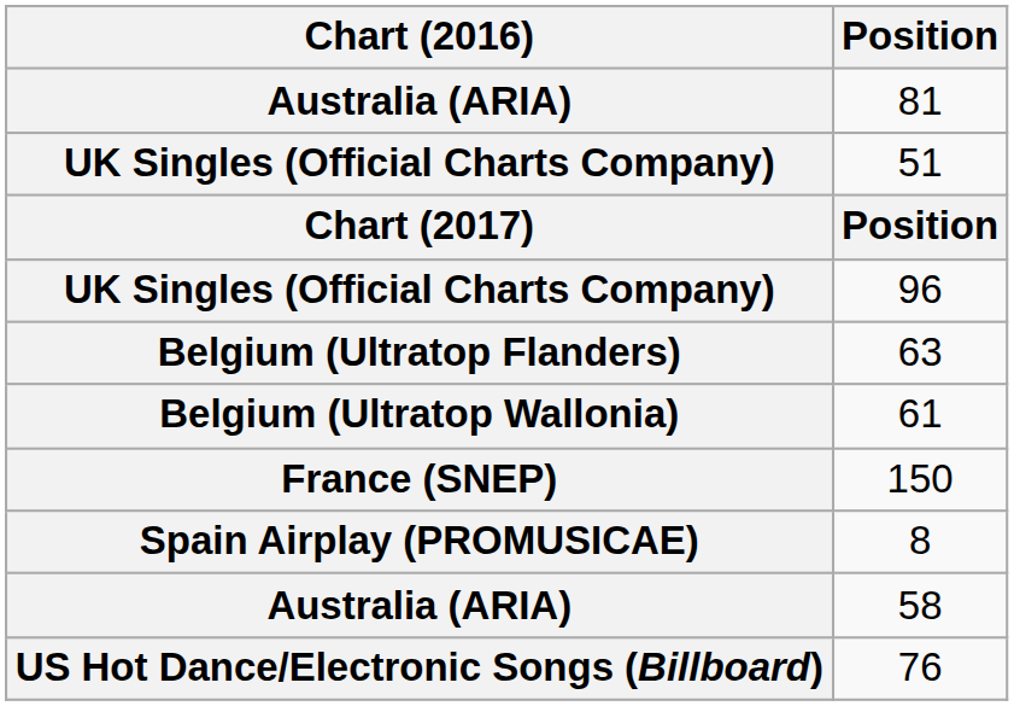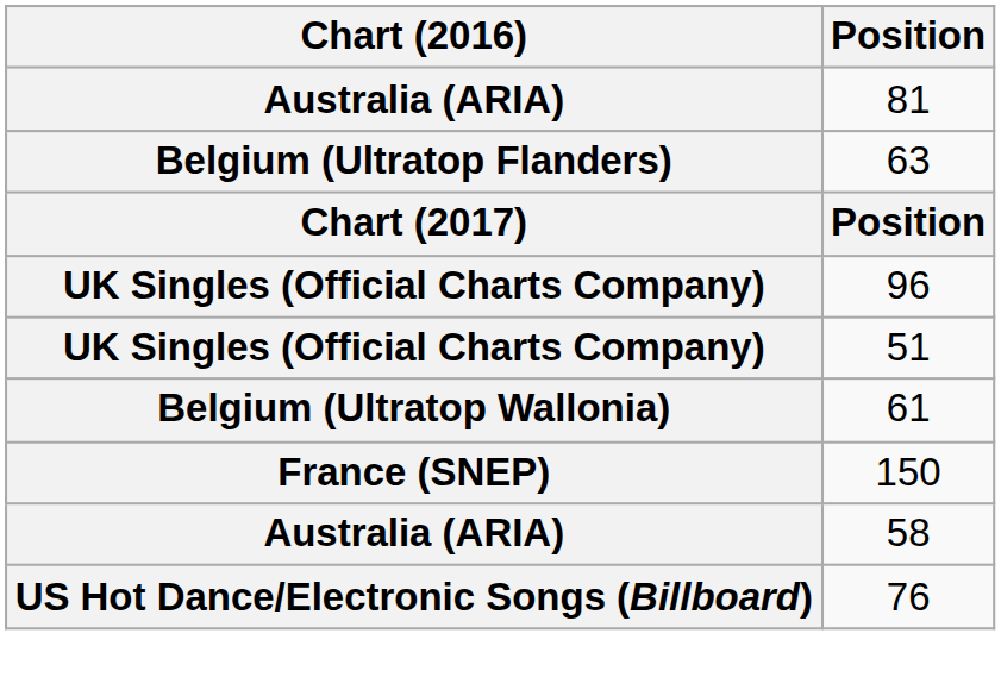rows swapped: 51 <-> 63
- row: Spain Airplay (PROMUSICAE) | 8
